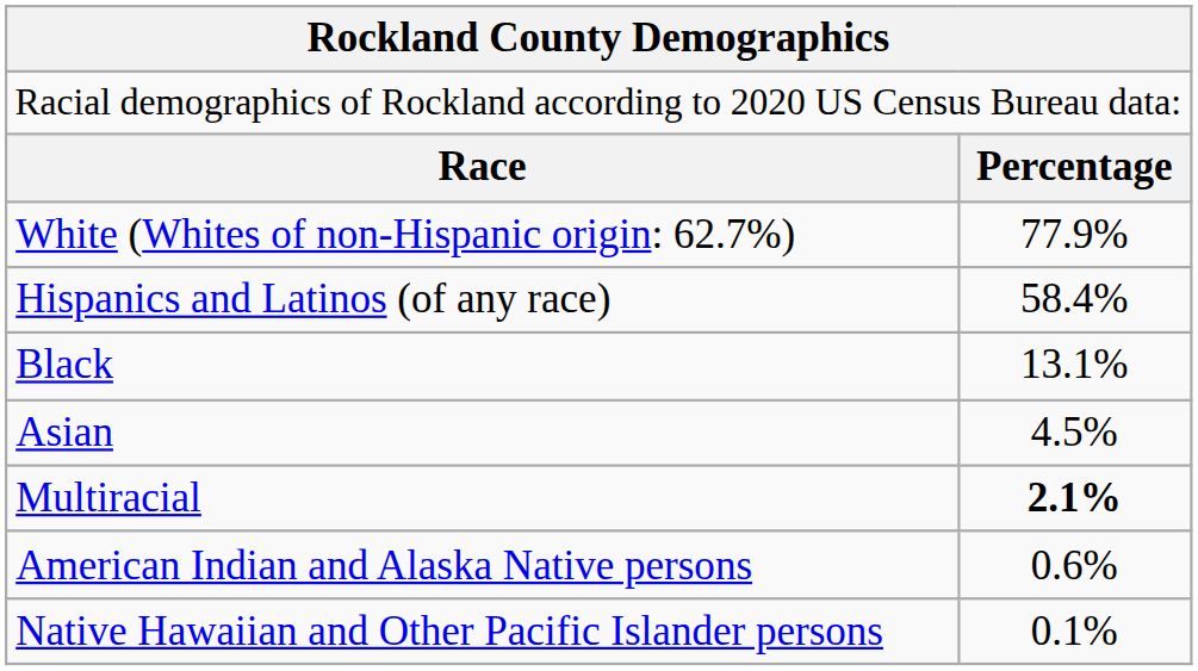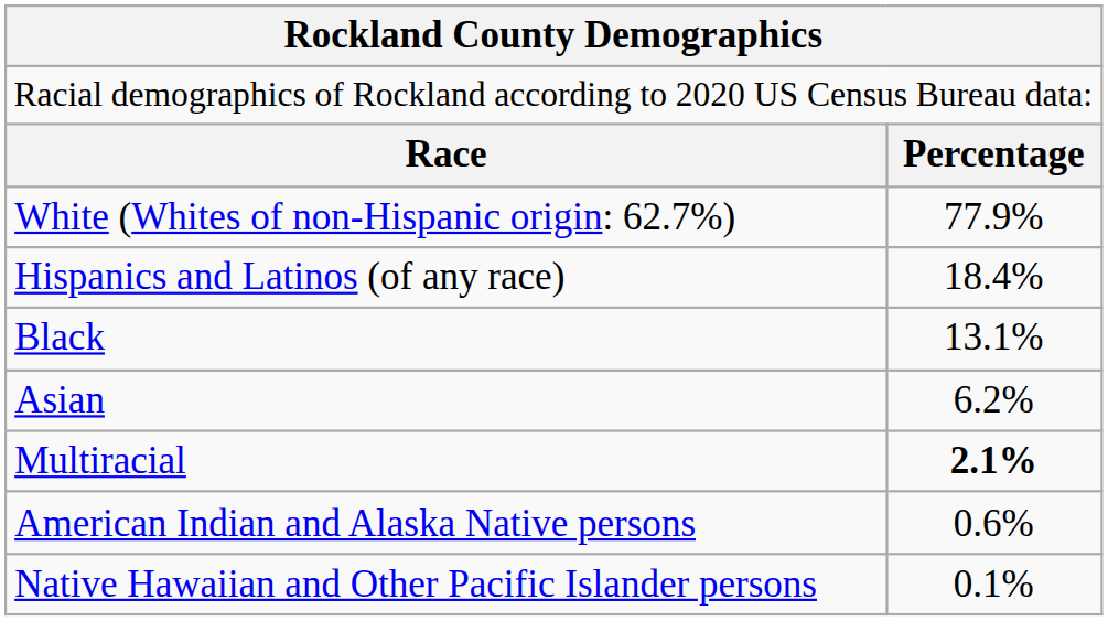Hispanics and Latinos (of any race) | column 2: 58.4% -> 18.4%
Asian | column 2: 4.5% -> 6.2%
